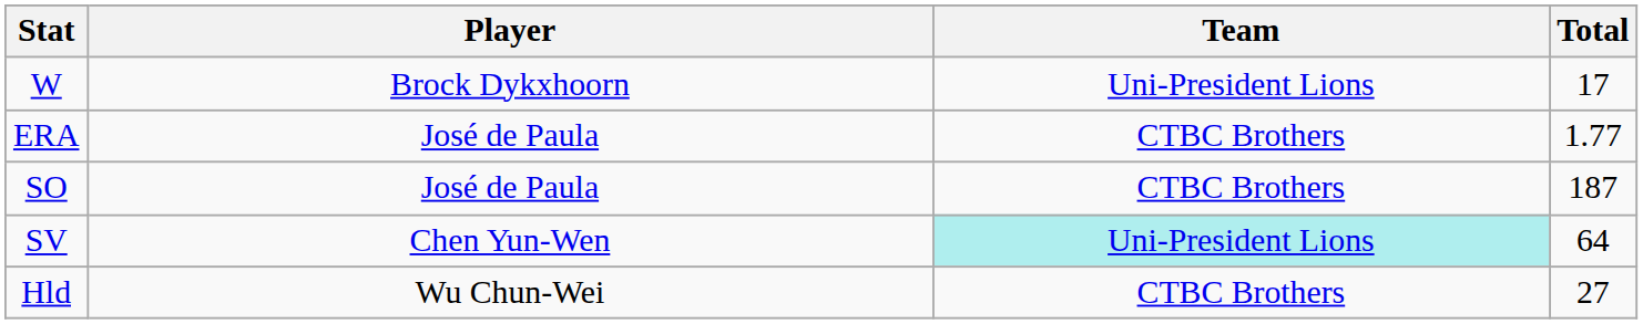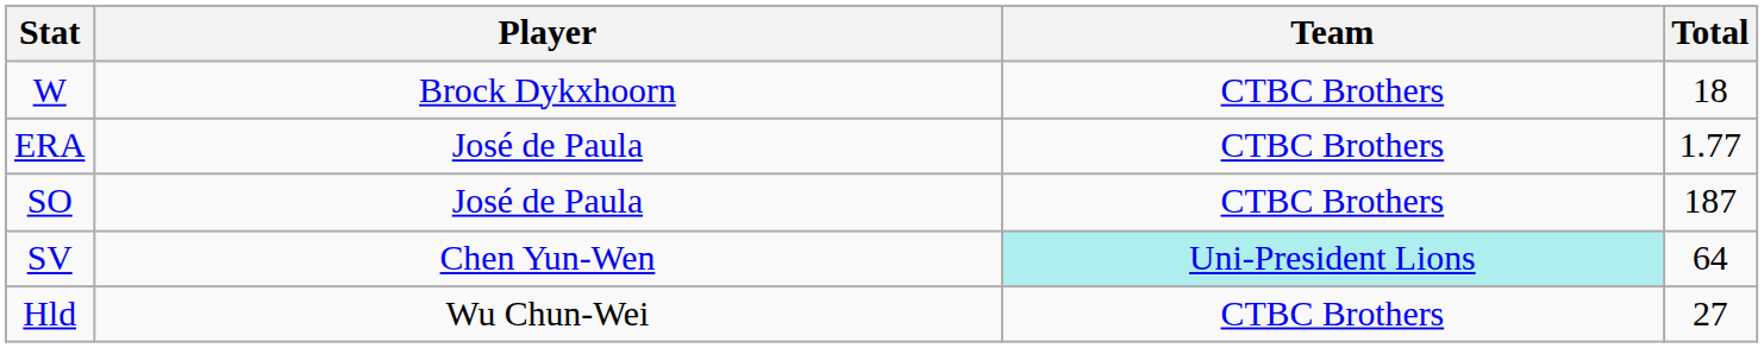W | Team: Uni-President Lions -> CTBC Brothers
W | Total: 17 -> 18
